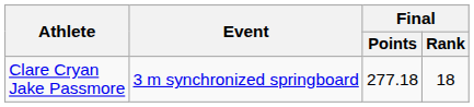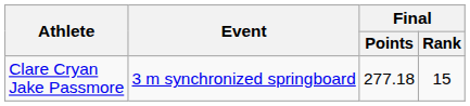Clare Cryan Jake Passmore | Final / Rank: 18 -> 15
